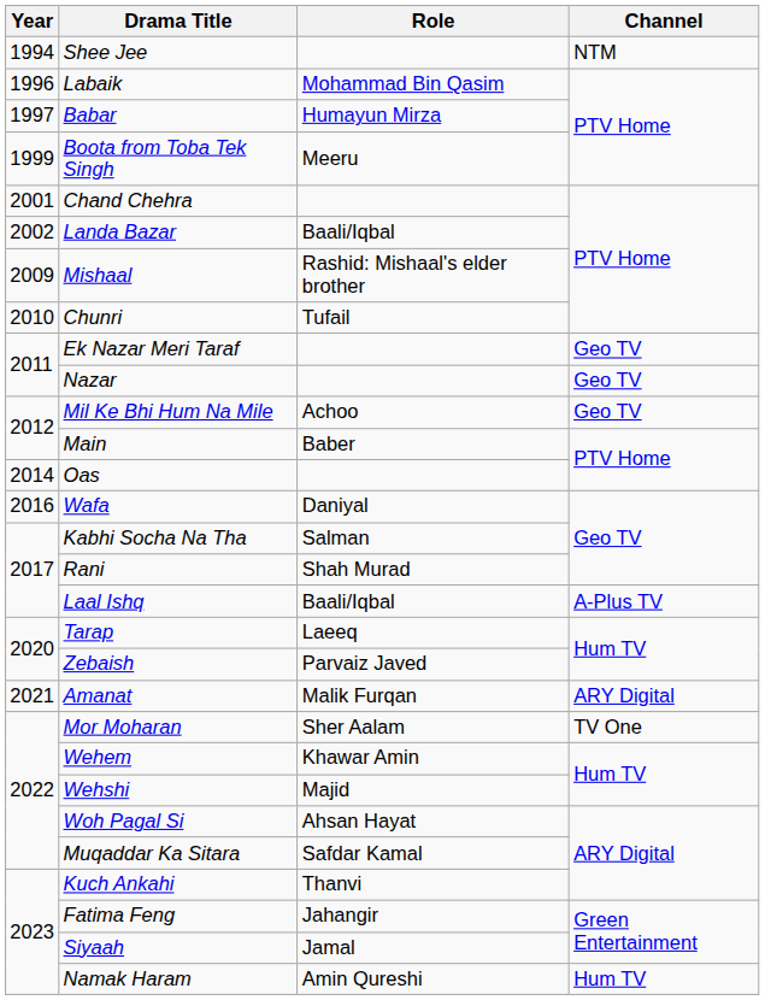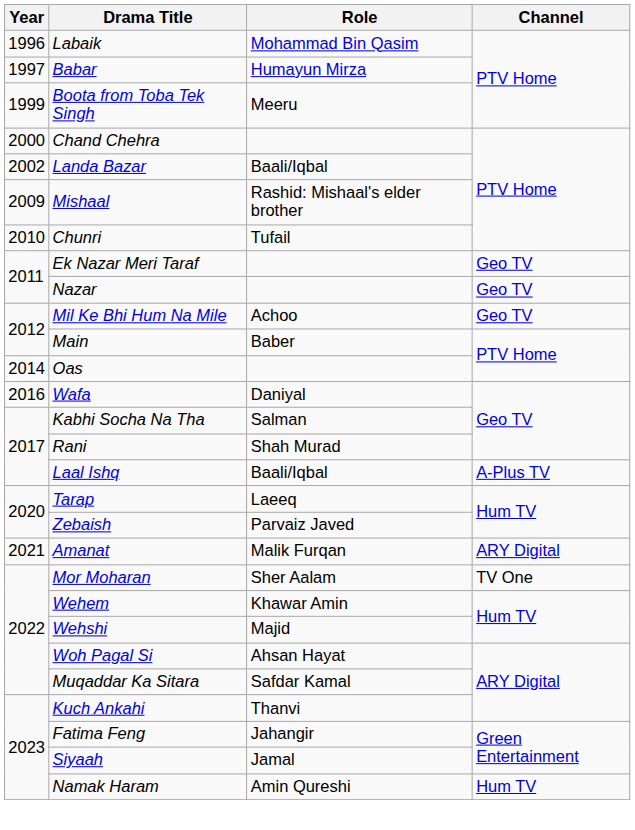- row: 1994 | Shee Jee | NTM
Chand Chehra | Year: 2001 -> 2000
